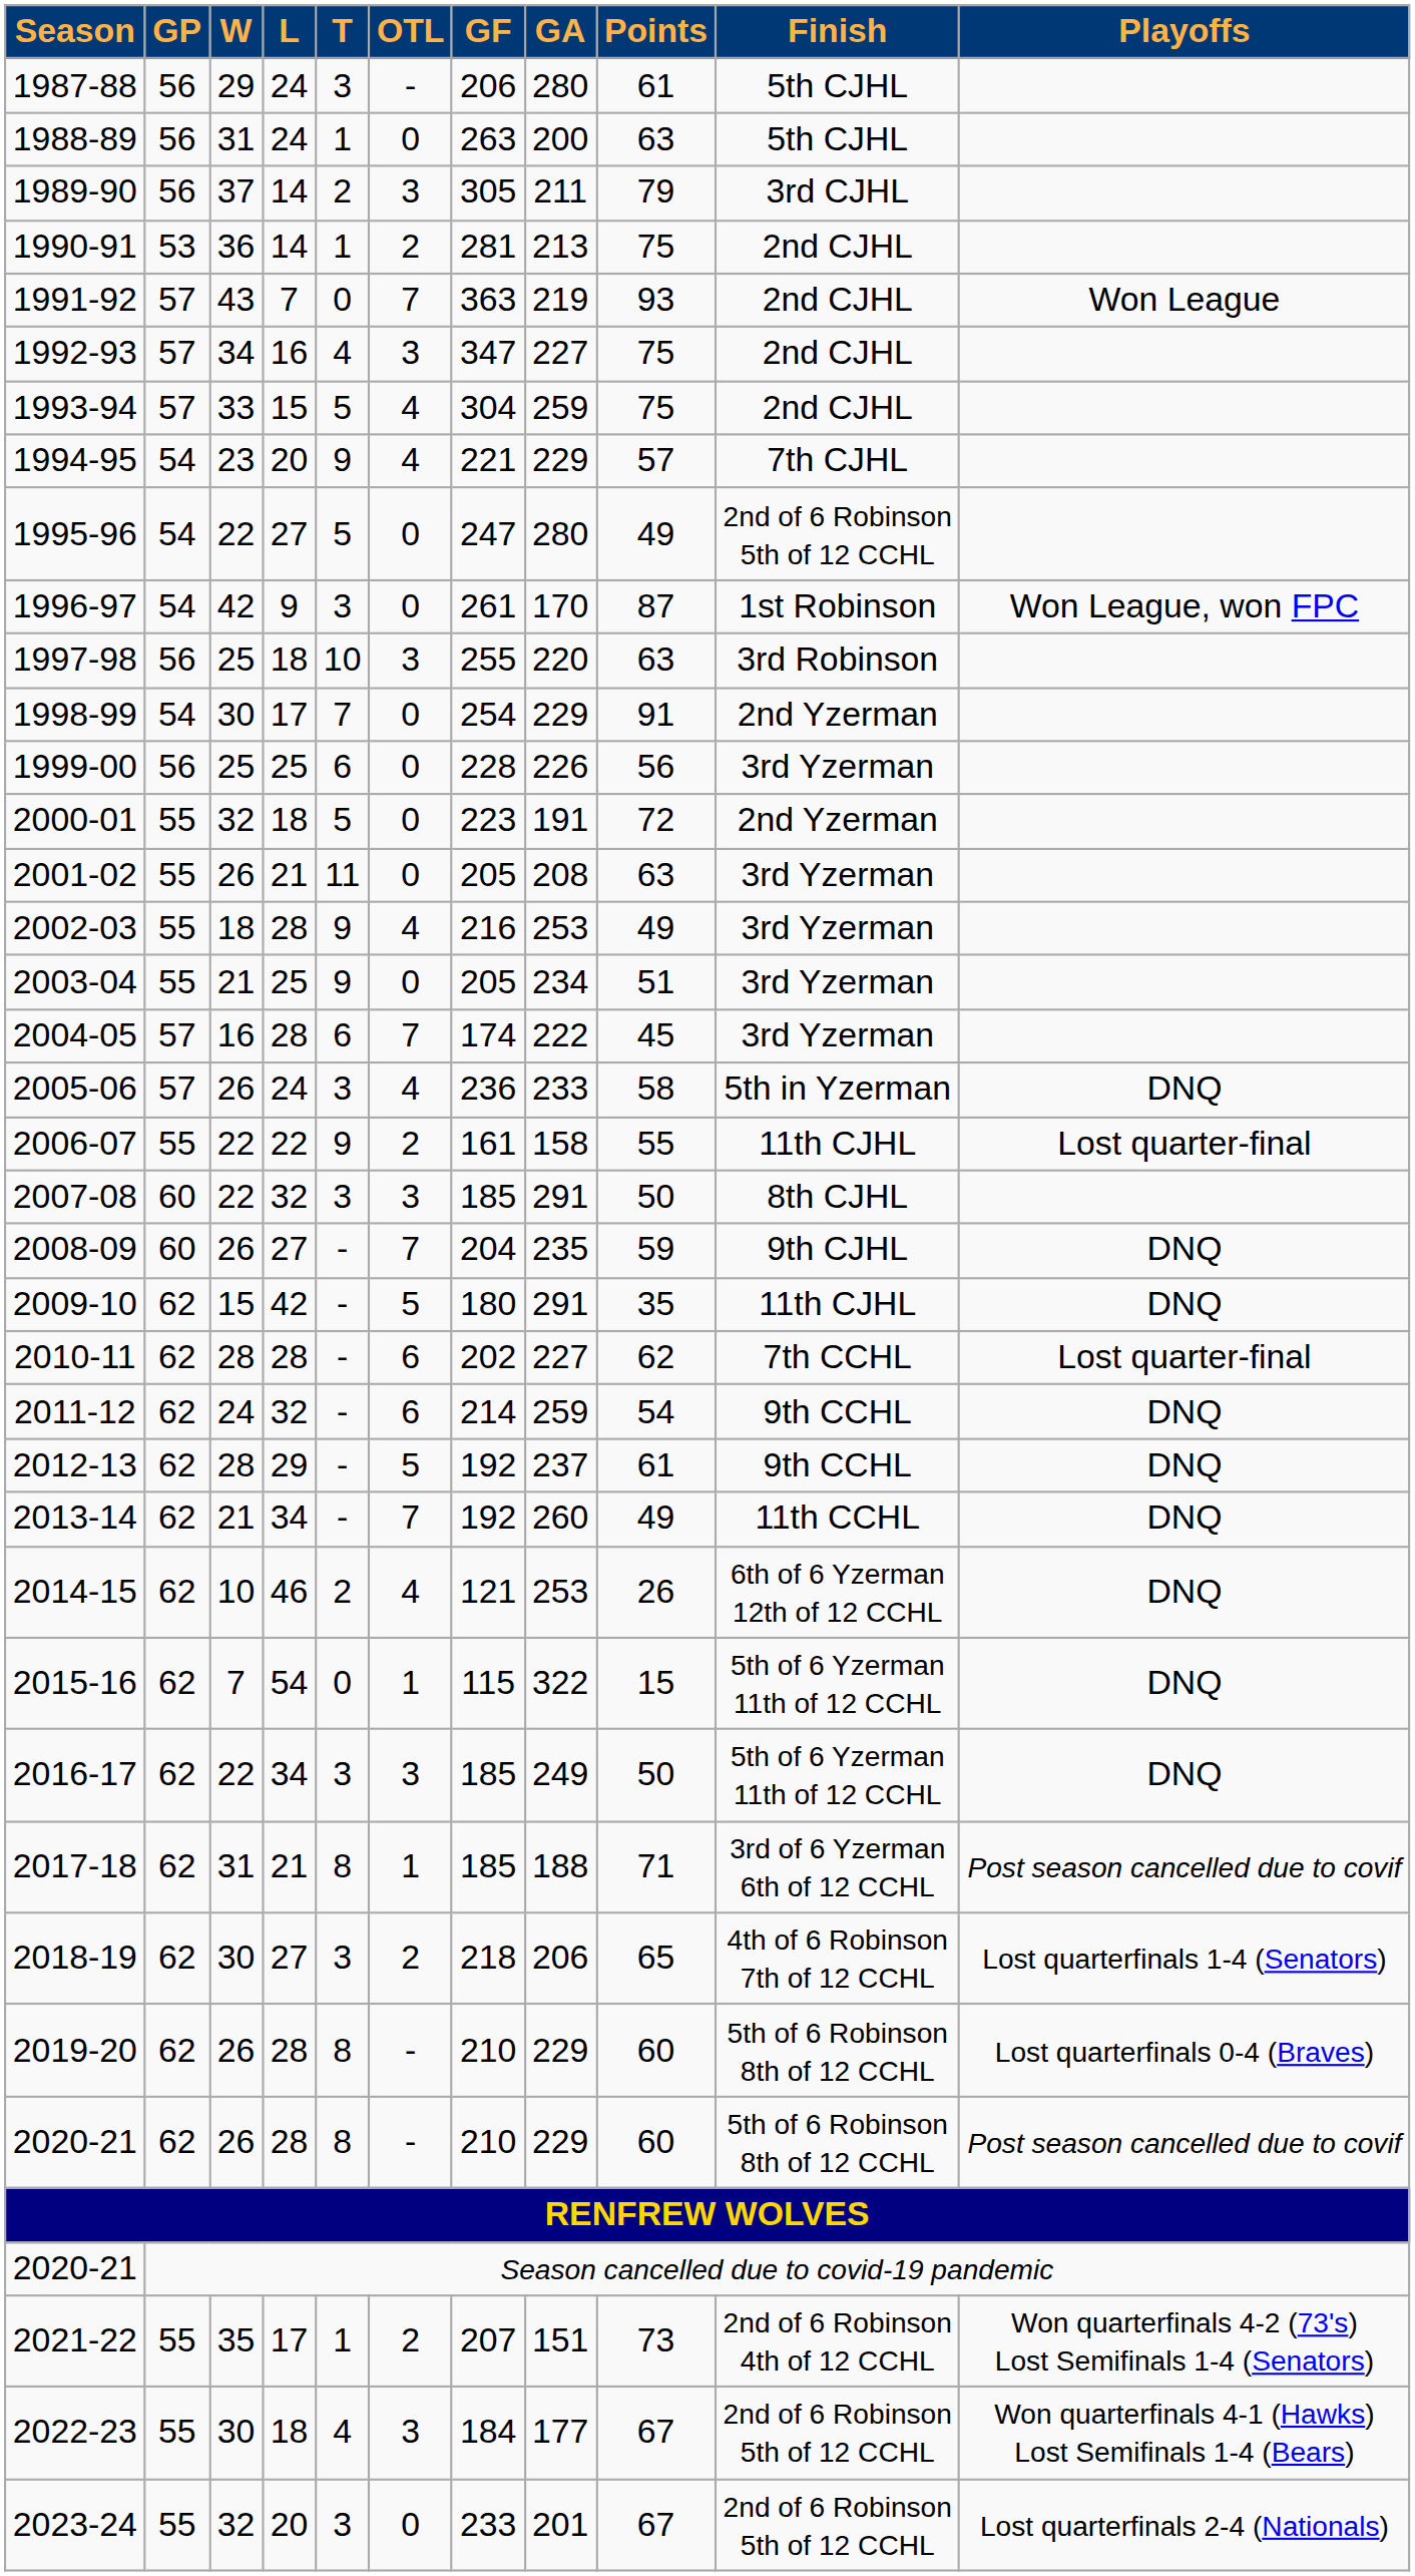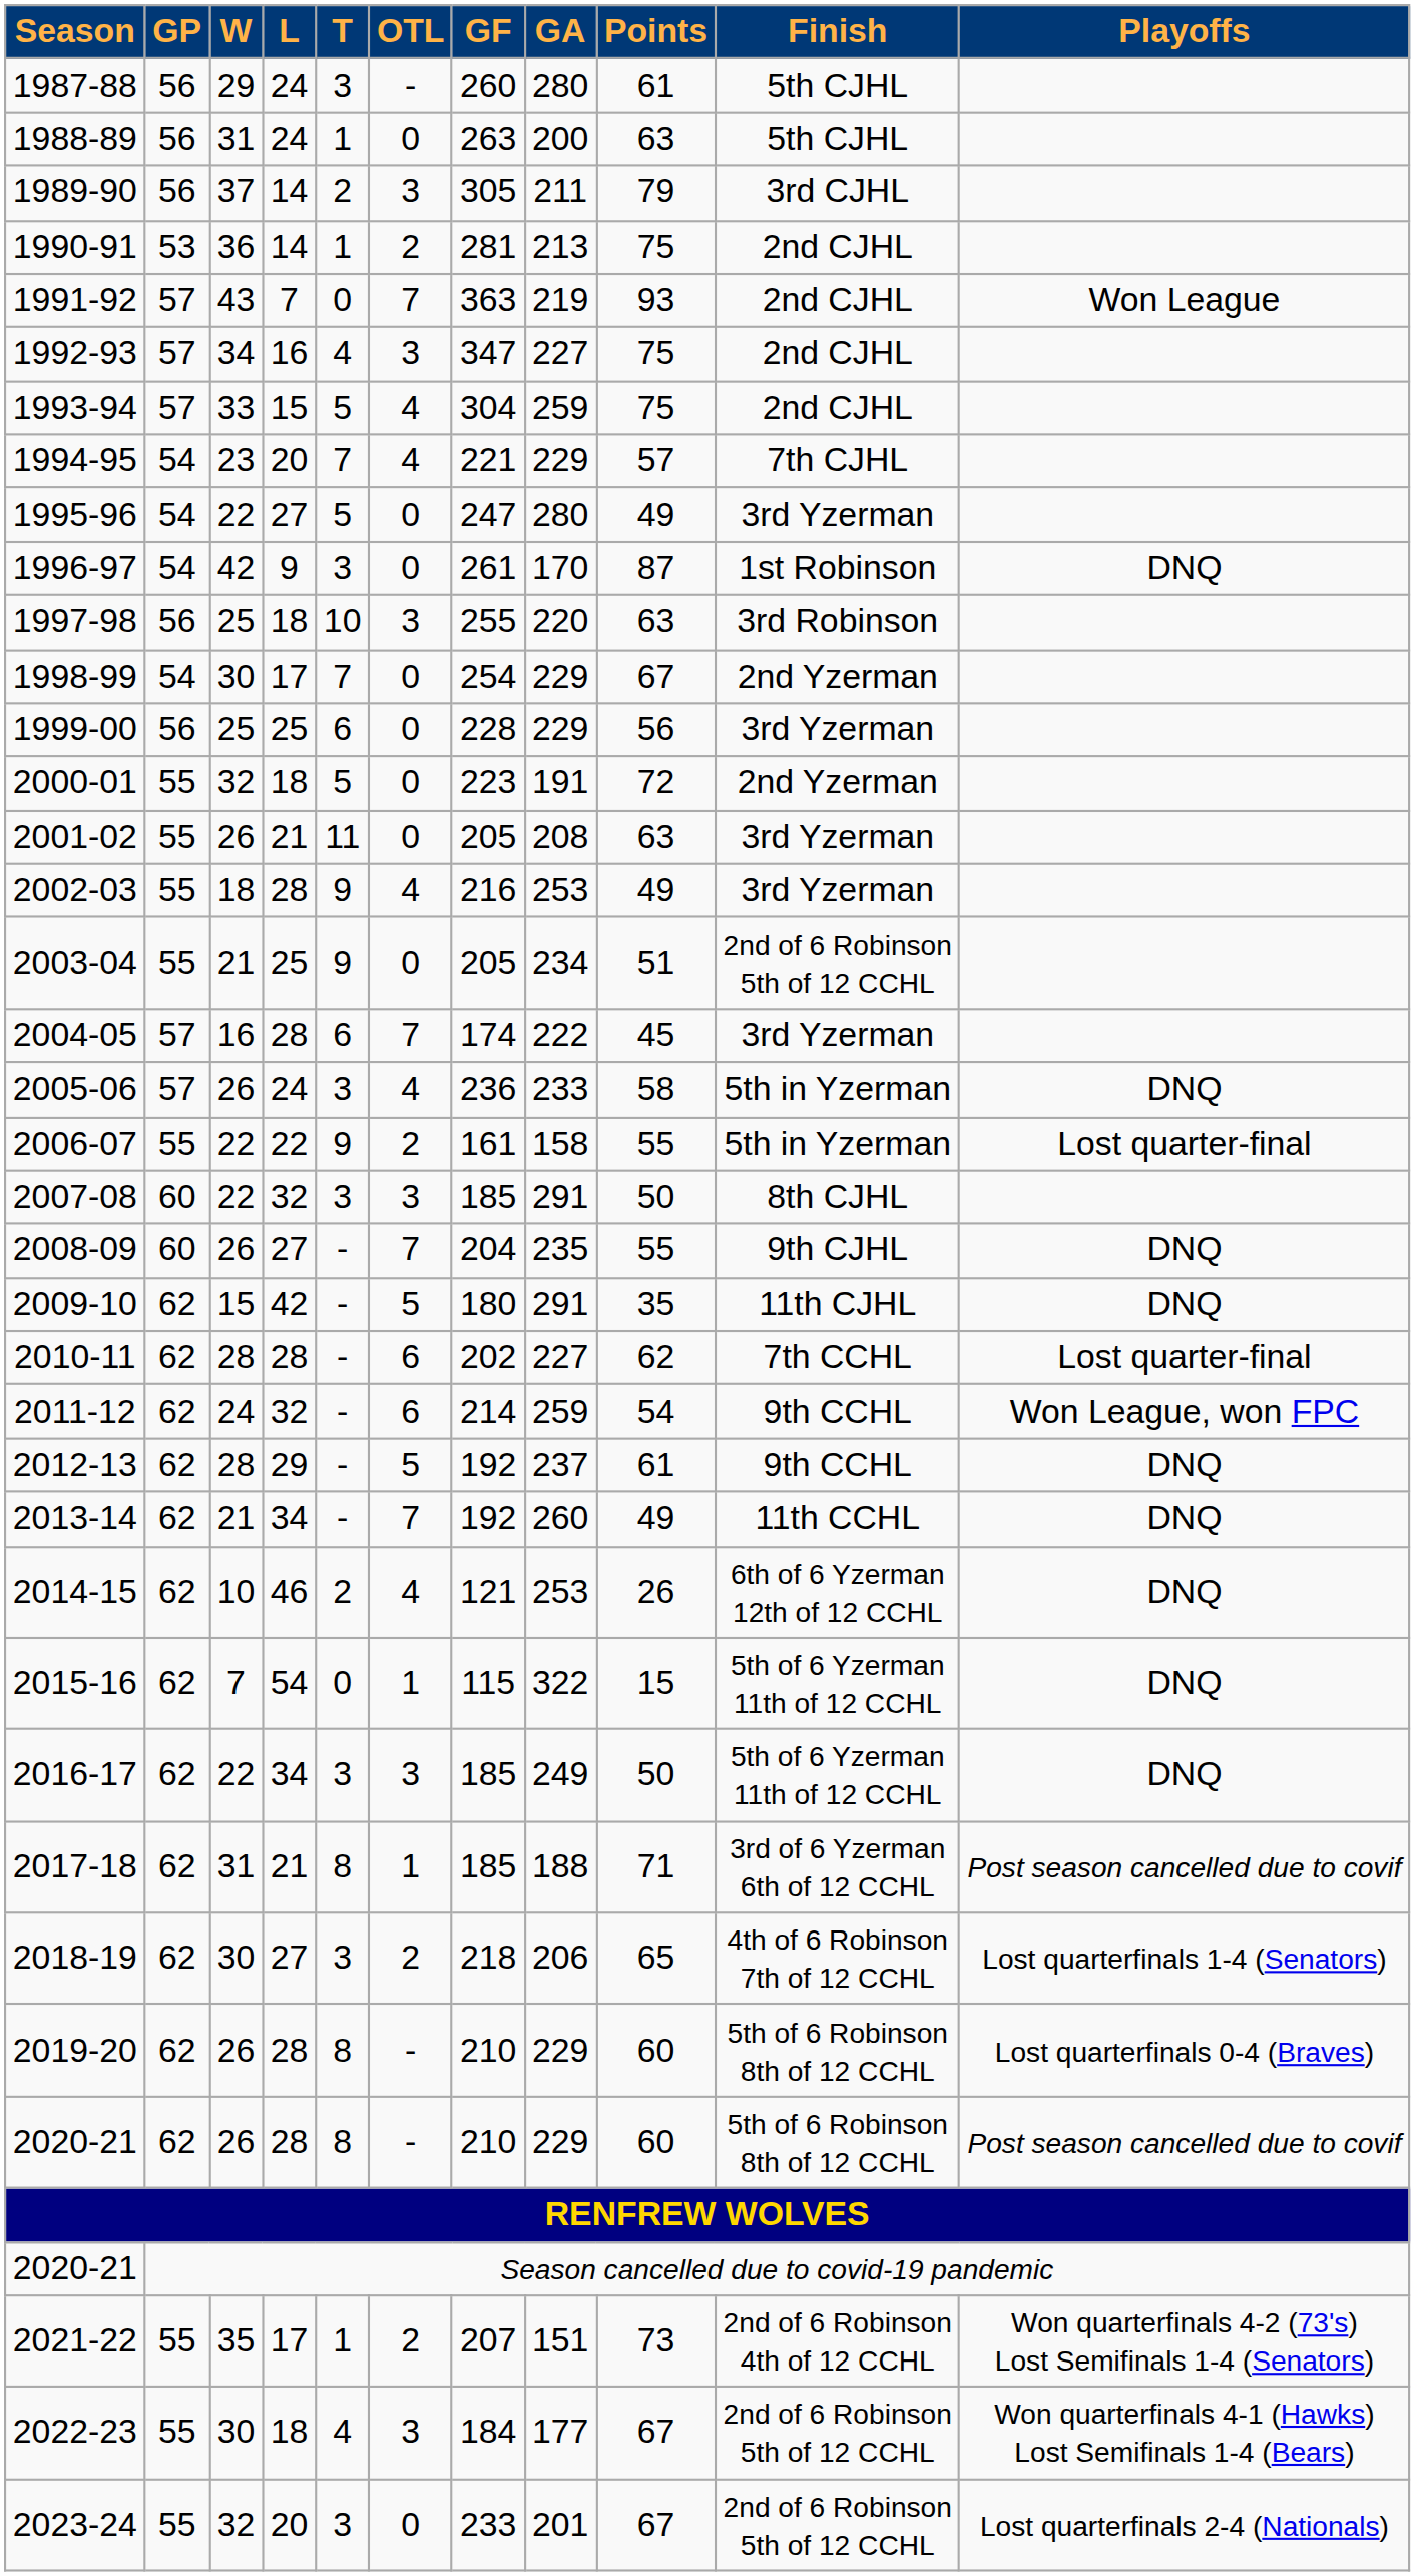1987-88 | GF: 206 -> 260
1994-95 | T: 9 -> 7
1995-96 | Finish: 2nd of 6 Robinson 5th of 12 CCHL -> 3rd Yzerman
1996-97 | Playoffs: Won League, won FPC -> DNQ
1998-99 | Points: 91 -> 67
1999-00 | GA: 226 -> 229
2003-04 | Finish: 3rd Yzerman -> 2nd of 6 Robinson 5th of 12 CCHL
2006-07 | Finish: 11th CJHL -> 5th in Yzerman
2008-09 | Points: 59 -> 55
2011-12 | Playoffs: DNQ -> Won League, won FPC
